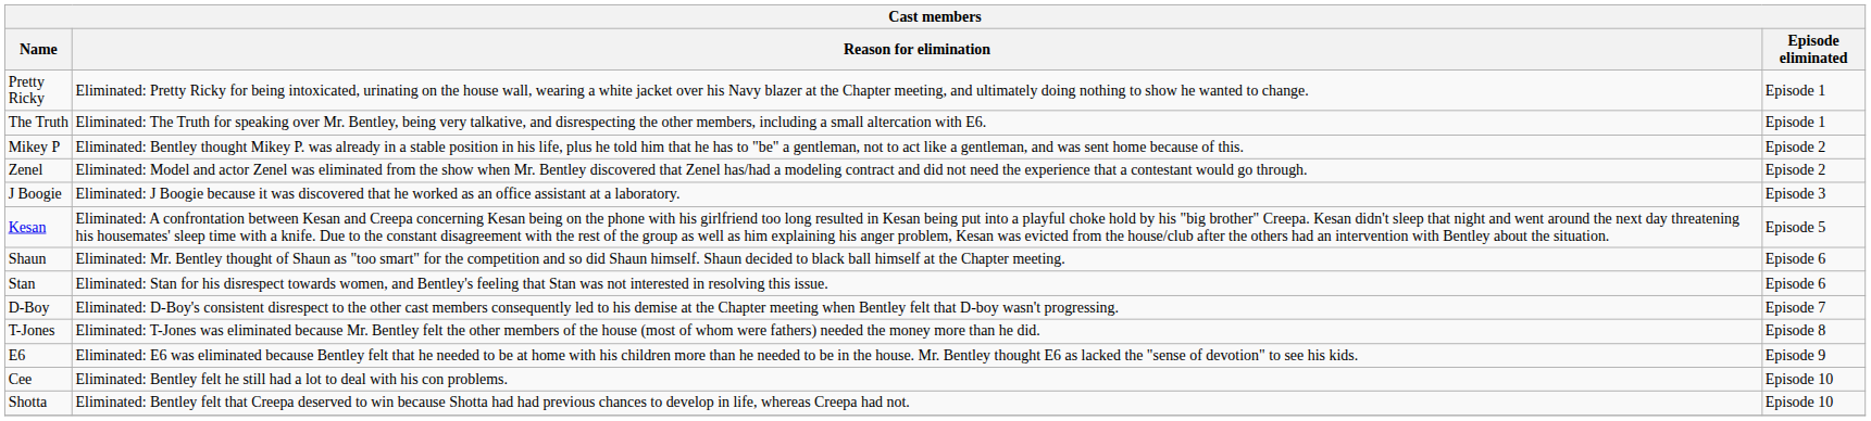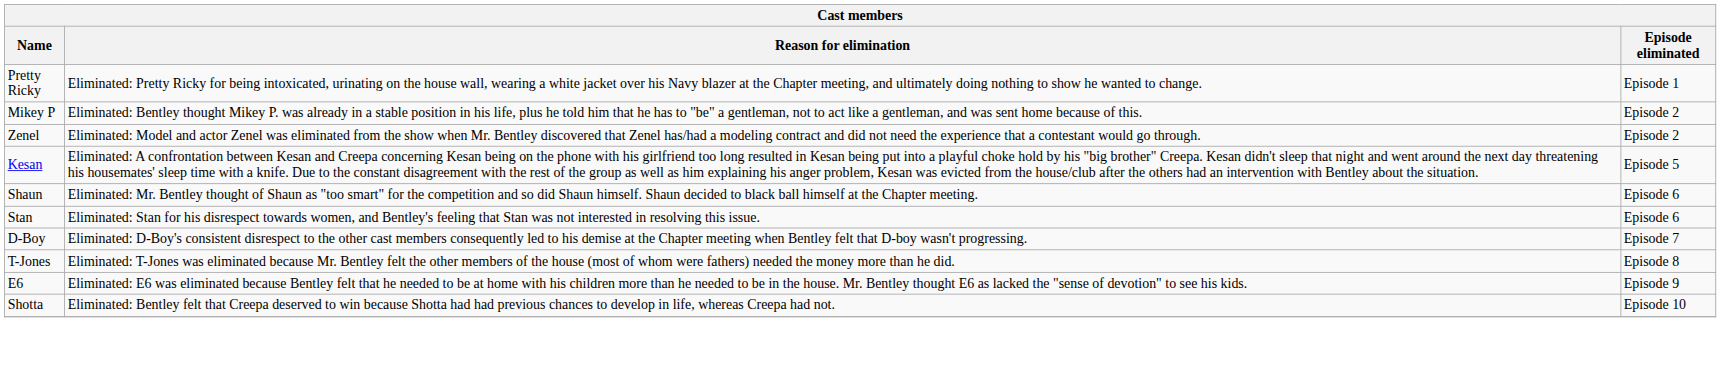- row: The Truth | Eliminated: The Truth for speaking over Mr. Bentley, being very talkative, and disrespecting the other members, including a small altercation with E6. | Episode 1
- row: J Boogie | Eliminated: J Boogie because it was discovered that he worked as an office assistant at a laboratory. | Episode 3
- row: Cee | Eliminated: Bentley felt he still had a lot to deal with his con problems. | Episode 10
